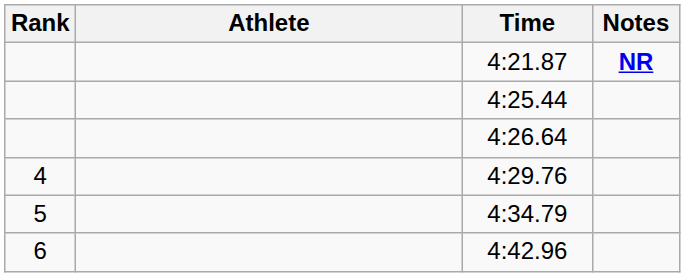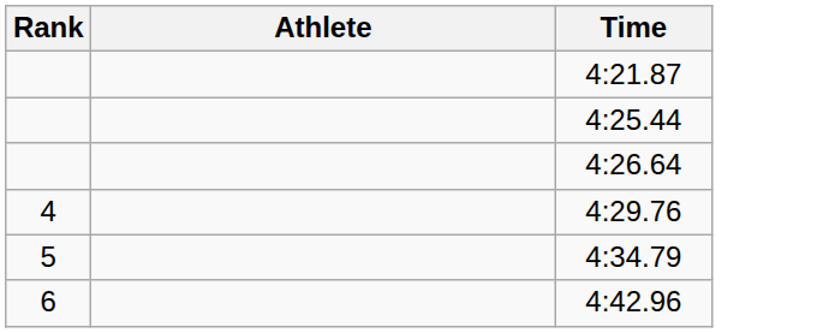- column: Notes | NR
